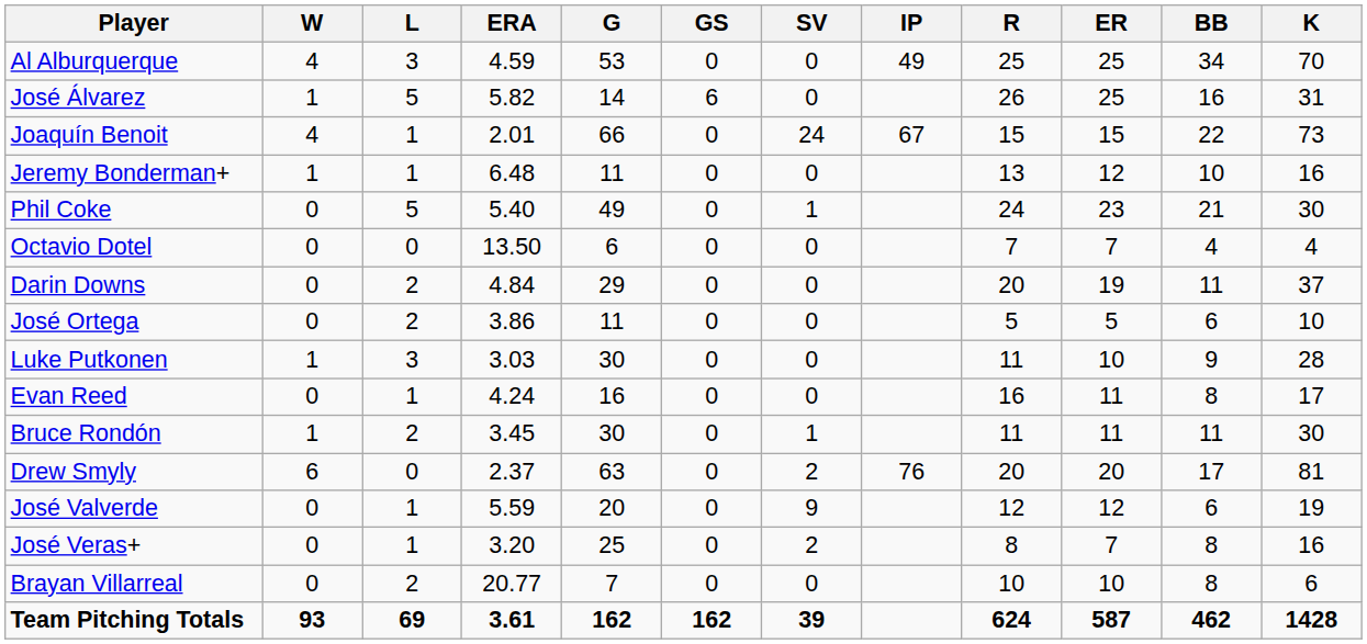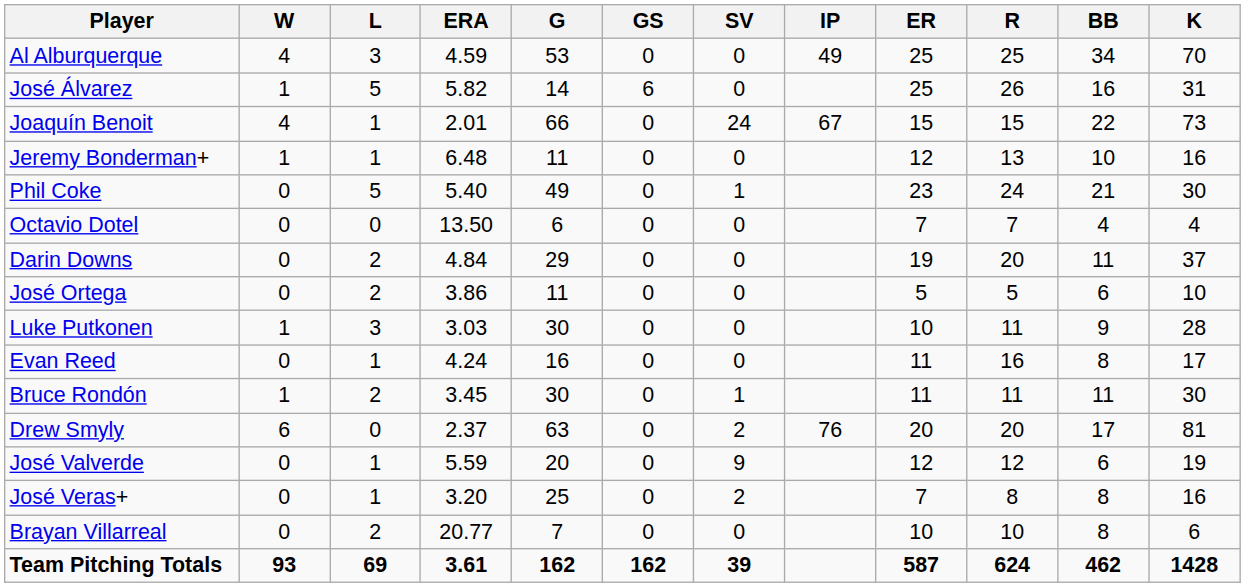columns swapped: R <-> ER
